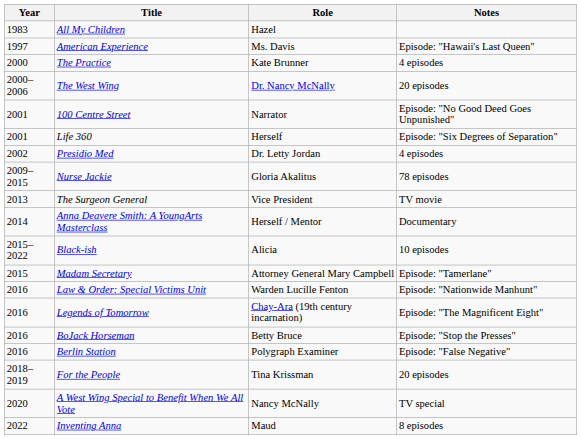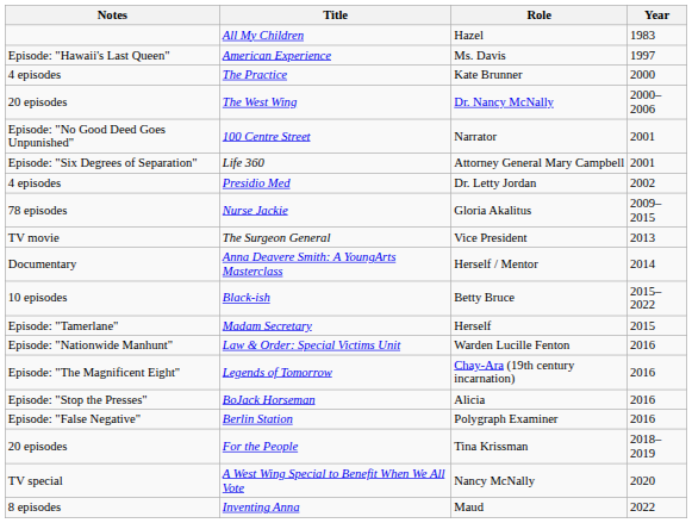columns swapped: Year <-> Notes
Life 360 | Role: Herself -> Attorney General Mary Campbell
Black-ish | Role: Alicia -> Betty Bruce
Madam Secretary | Role: Attorney General Mary Campbell -> Herself
BoJack Horseman | Role: Betty Bruce -> Alicia
